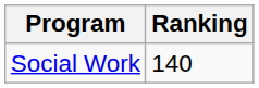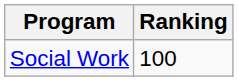Social Work | Ranking: 140 -> 100
